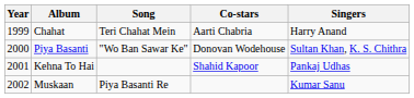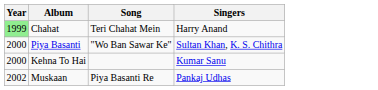- column: Co-stars | Aarti Chabria | Donovan Wodehouse | Shahid Kapoor
Chahat | Year: no background -> lightgreen background
Kehna To Hai | Year: 2001 -> 2000
Kehna To Hai | Singers: Pankaj Udhas -> Kumar Sanu
Muskaan | Singers: Kumar Sanu -> Pankaj Udhas
